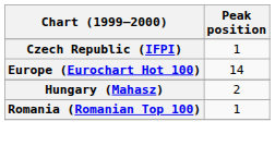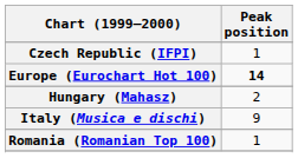Europe (Eurochart Hot 100) | Peak position: normal -> bold
+ row: Italy (Musica e dischi) | 9
